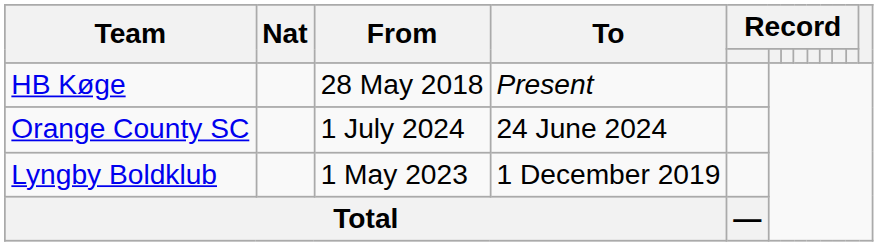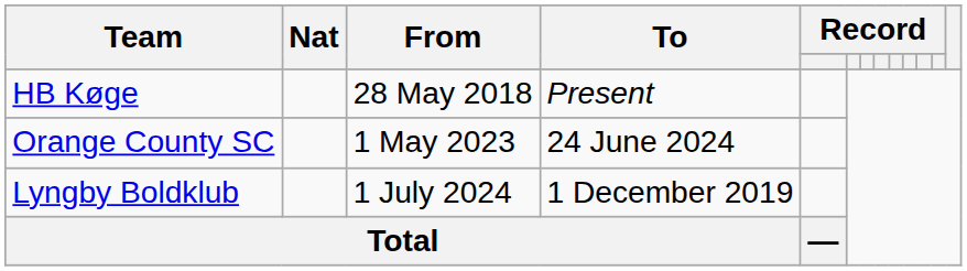Orange County SC | From: 1 July 2024 -> 1 May 2023
Lyngby Boldklub | From: 1 May 2023 -> 1 July 2024
